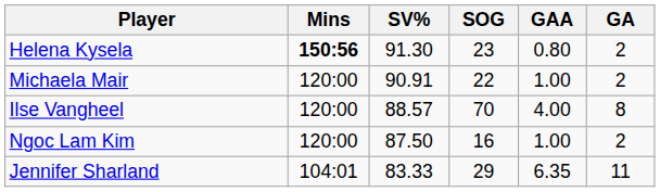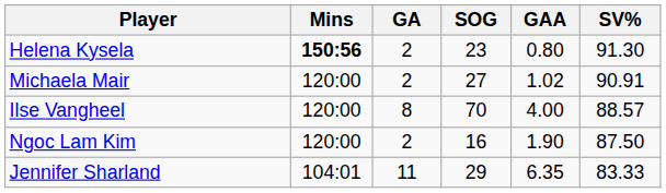columns swapped: GA <-> SV%
Michaela Mair | SOG: 22 -> 27
Michaela Mair | GAA: 1.00 -> 1.02
Ngoc Lam Kim | GAA: 1.00 -> 1.90
